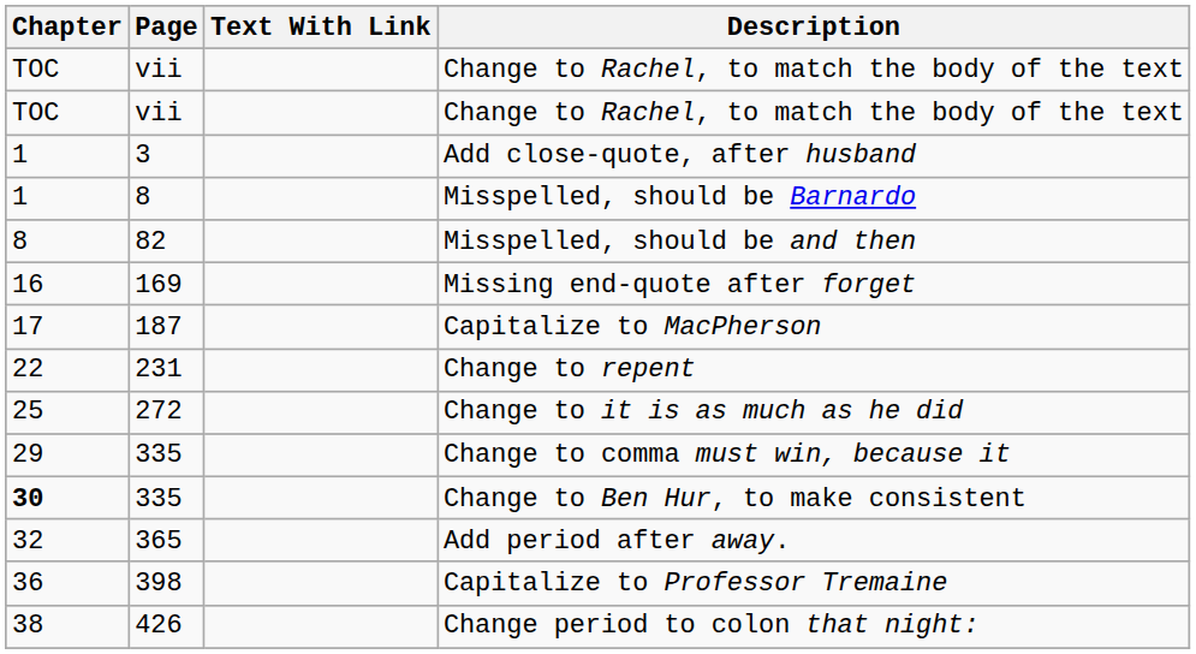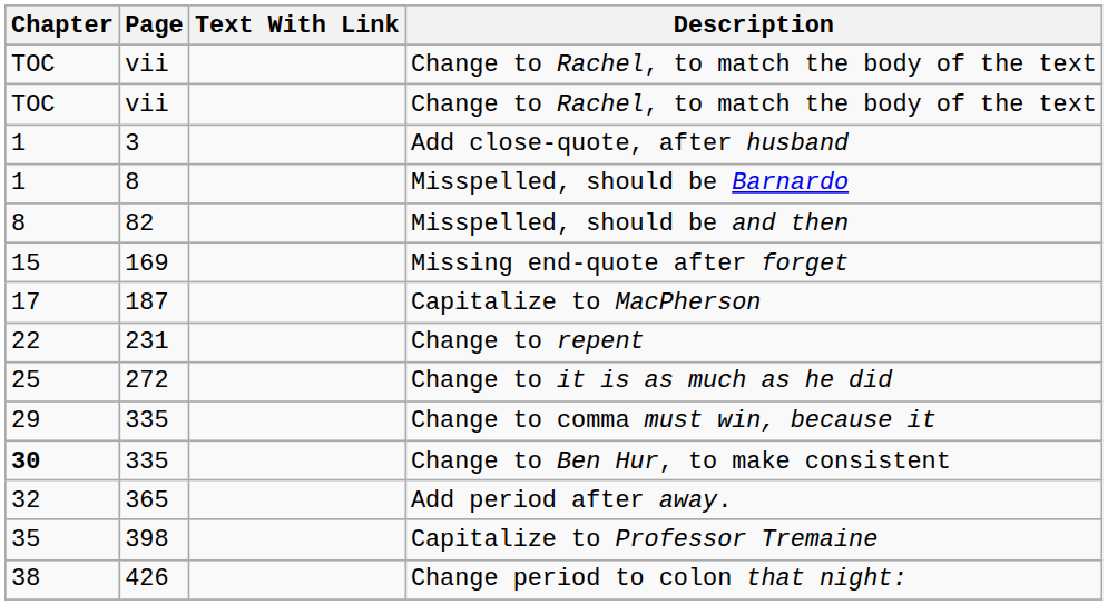Missing end-quote after forget | Chapter: 16 -> 15
Capitalize to Professor Tremaine | Chapter: 36 -> 35
